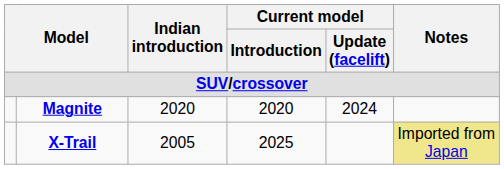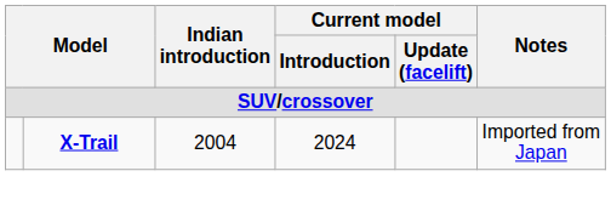- row: Magnite | 2020 | 2020 | 2024
X-Trail | Indian introduction: 2005 -> 2004
X-Trail | Current model / Introduction: 2025 -> 2024
X-Trail | Notes: khaki background -> no background
